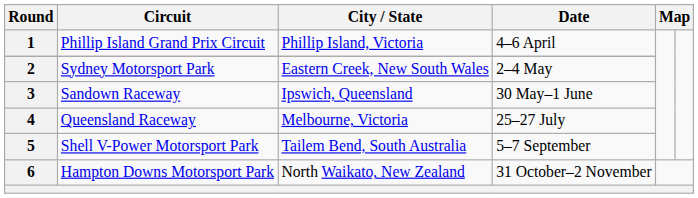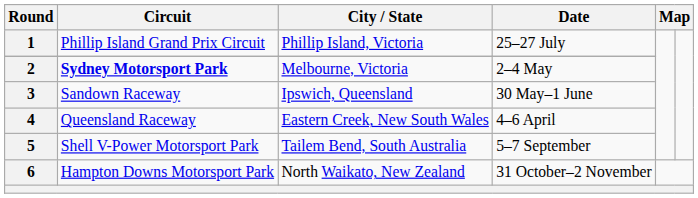1 | Date: 4–6 April -> 25–27 July
2 | Circuit: normal -> bold
2 | City / State: Eastern Creek, New South Wales -> Melbourne, Victoria
4 | City / State: Melbourne, Victoria -> Eastern Creek, New South Wales
4 | Date: 25–27 July -> 4–6 April
